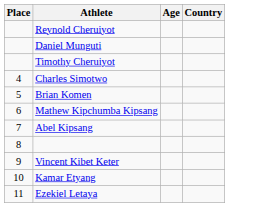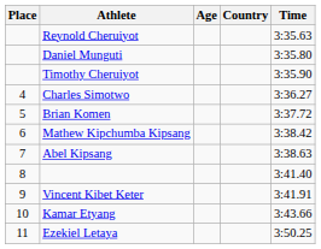+ column: Time | 3:35.63 | 3:35.80 | 3:35.90 | 3:36.27 | 3:37.72 | 3:38.42 | 3:38.63 | 3:41.40 | 3:41.91 | 3:43.66 | 3:50.25
